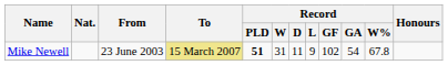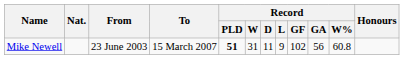Mike Newell | To: khaki background -> no background
Mike Newell | Record / GA: 54 -> 56
Mike Newell | Record / W%: 67.8 -> 60.8
